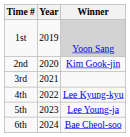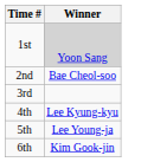- column: Year | 2019 | 2020 | 2021 | 2022 | 2023 | 2024
2nd | Winner: Kim Gook-jin -> Bae Cheol-soo
6th | Winner: Bae Cheol-soo -> Kim Gook-jin
